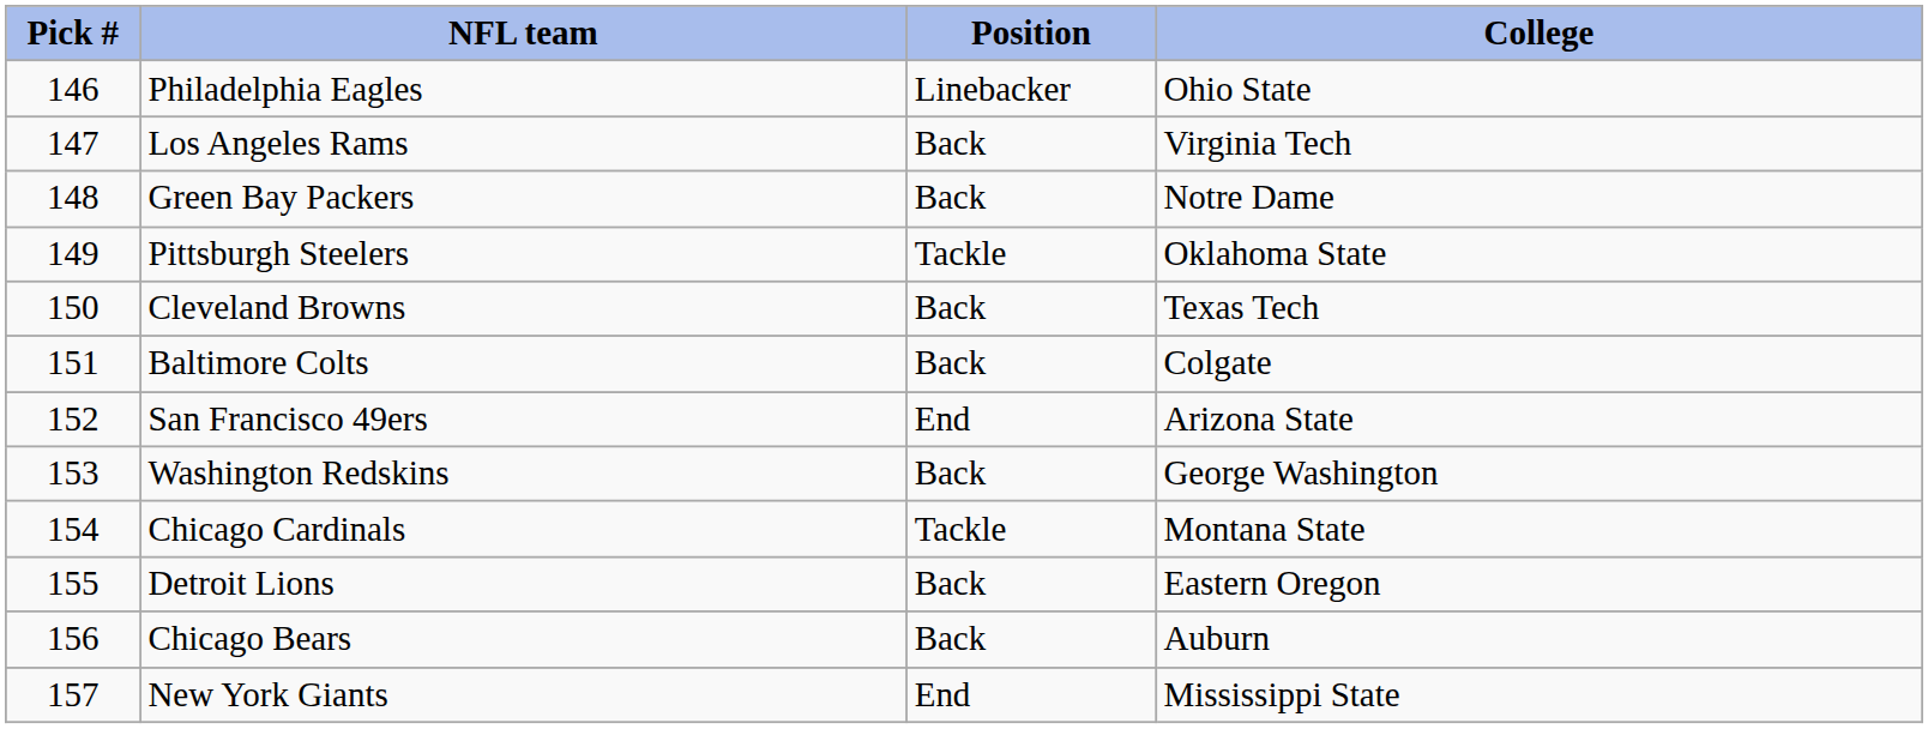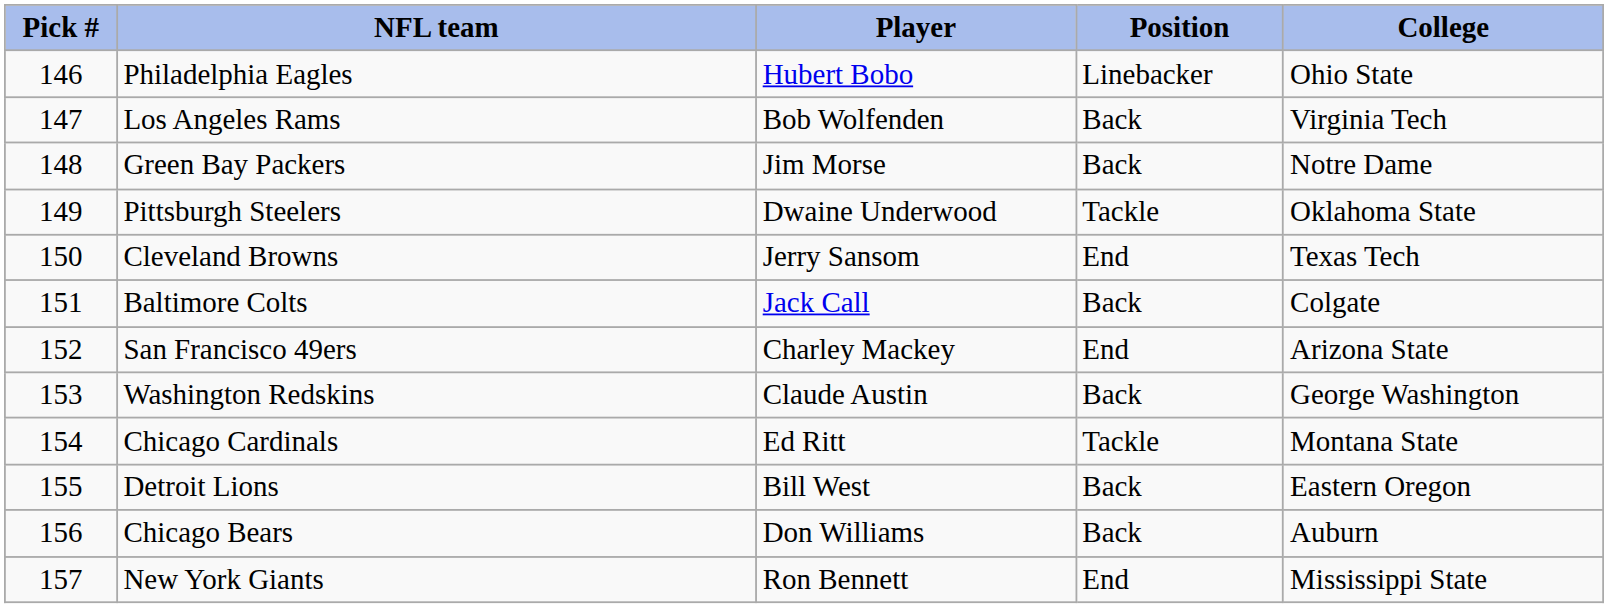+ column: Player | Hubert Bobo | Bob Wolfenden | Jim Morse | Dwaine Underwood | Jerry Sansom | Jack Call | Charley Mackey | Claude Austin | Ed Ritt | Bill West | Don Williams | Ron Bennett
Cleveland Browns | Position: Back -> End
